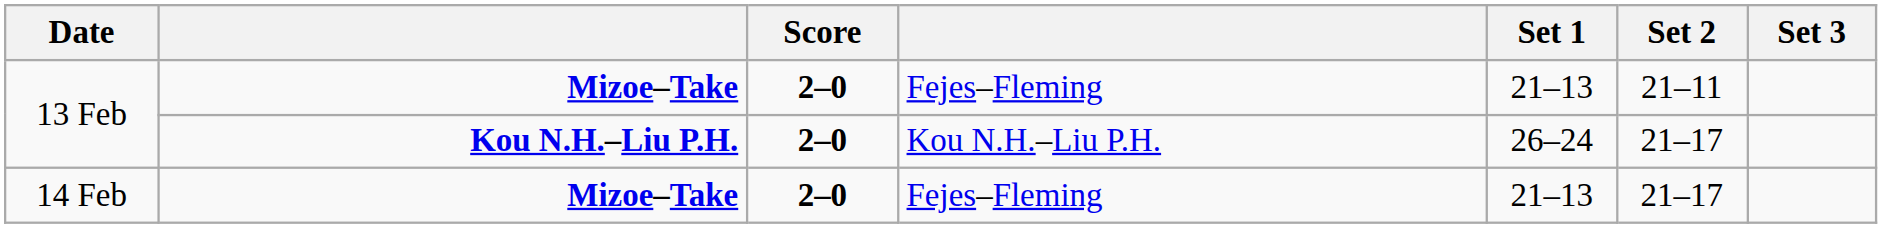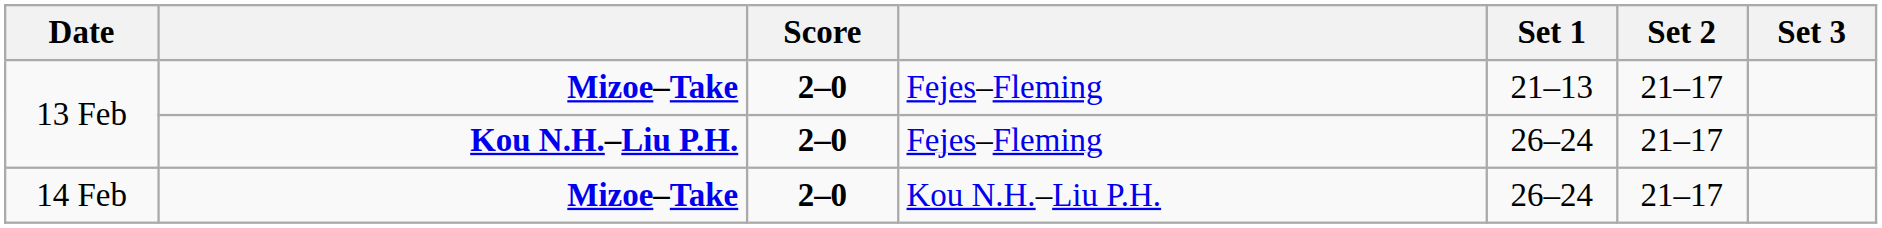13 Feb / Mizoe–Take | Set 2: 21–11 -> 21–17
13 Feb / Kou N.H.–Liu P.H. | column 4: Kou N.H.–Liu P.H. -> Fejes–Fleming
14 Feb | column 4: Fejes–Fleming -> Kou N.H.–Liu P.H.
14 Feb | Set 1: 21–13 -> 26–24
